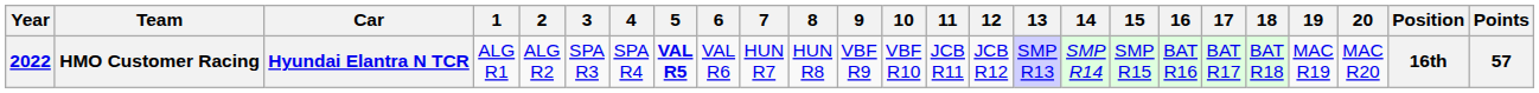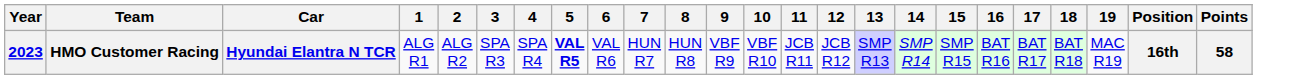- column: 20 | MAC R20
HMO Customer Racing | Year: 2022 -> 2023
HMO Customer Racing | Points: 57 -> 58
